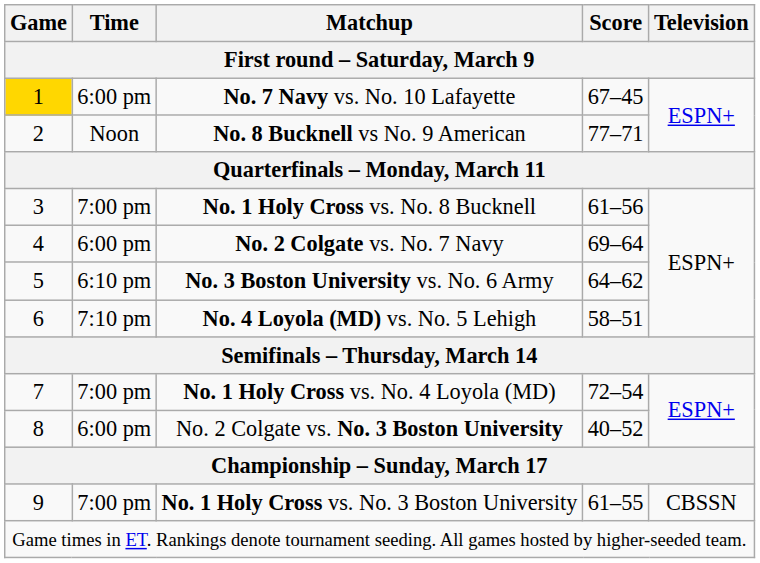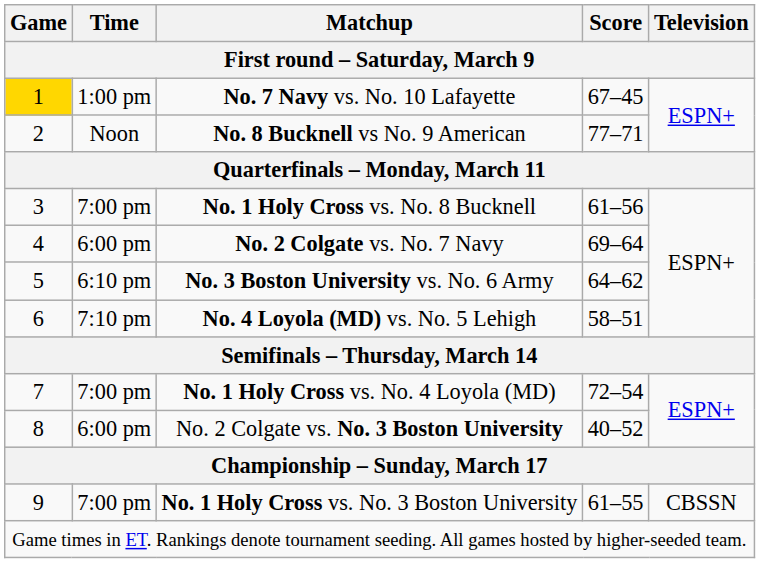No. 7 Navy vs. No. 10 Lafayette | Time / First round – Saturday, March 9: 6:00 pm -> 1:00 pm
